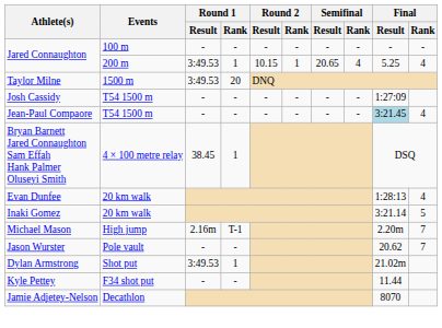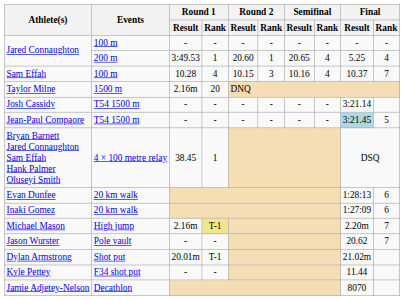Jared Connaughton / 200 m | Round 2 / Result: 10.15 -> 20.60
+ row: Sam Effah | 100 m | 10.28 | 4 | 10.15 | 3 | 10.16 | 4 | 10.37 | 7
Taylor Milne | Round 1 / Result: 3:49.53 -> 2.16m
Josh Cassidy | Final / Result: 1:27:09 -> 3:21.14
Jean-Paul Compaore | Final / Rank: 4 -> 5
Evan Dunfee | Final / Rank: 4 -> 6
Inaki Gomez | Final / Result: 3:21.14 -> 1:27:09
Inaki Gomez | Final / Rank: 5 -> 6
Michael Mason | Round 1 / Rank: no background -> khaki background
Dylan Armstrong | Round 1 / Result: 3:49.53 -> 20.01m
Dylan Armstrong | Round 1 / Rank: 1 -> T-1
